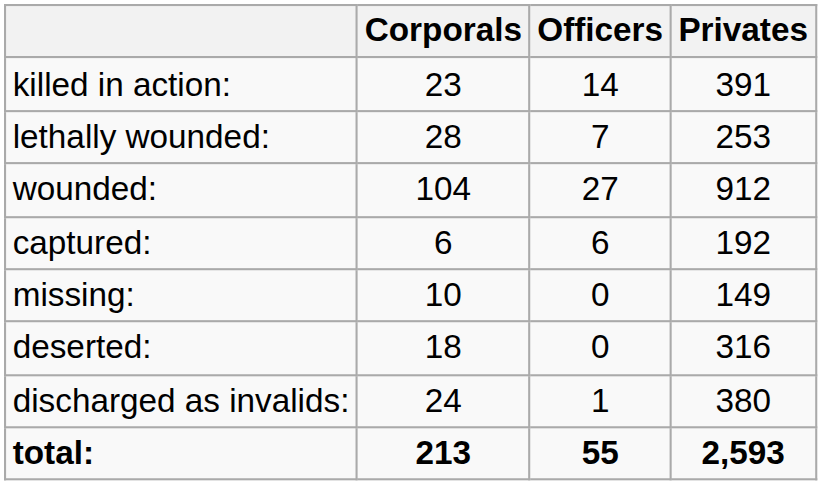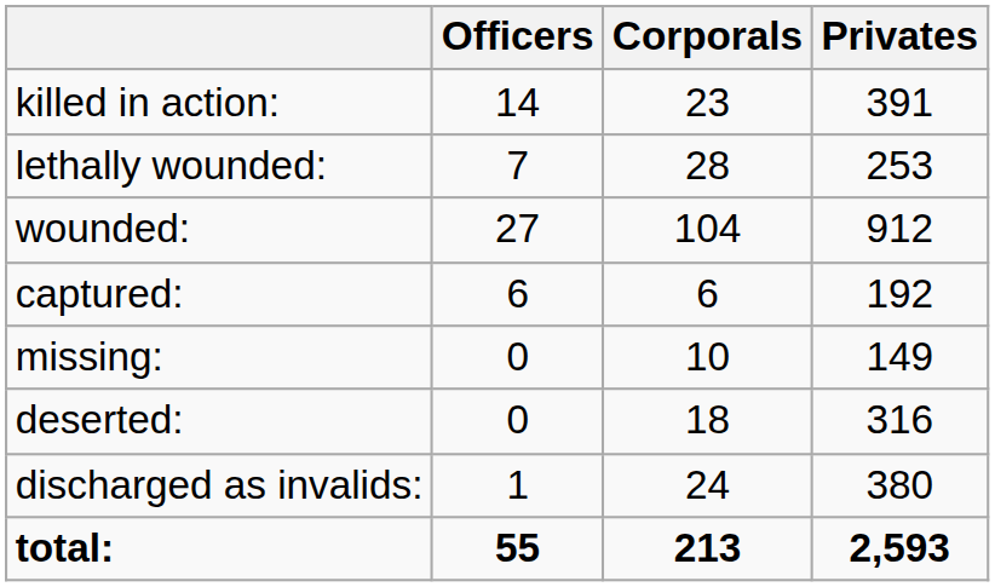columns swapped: Officers <-> Corporals
